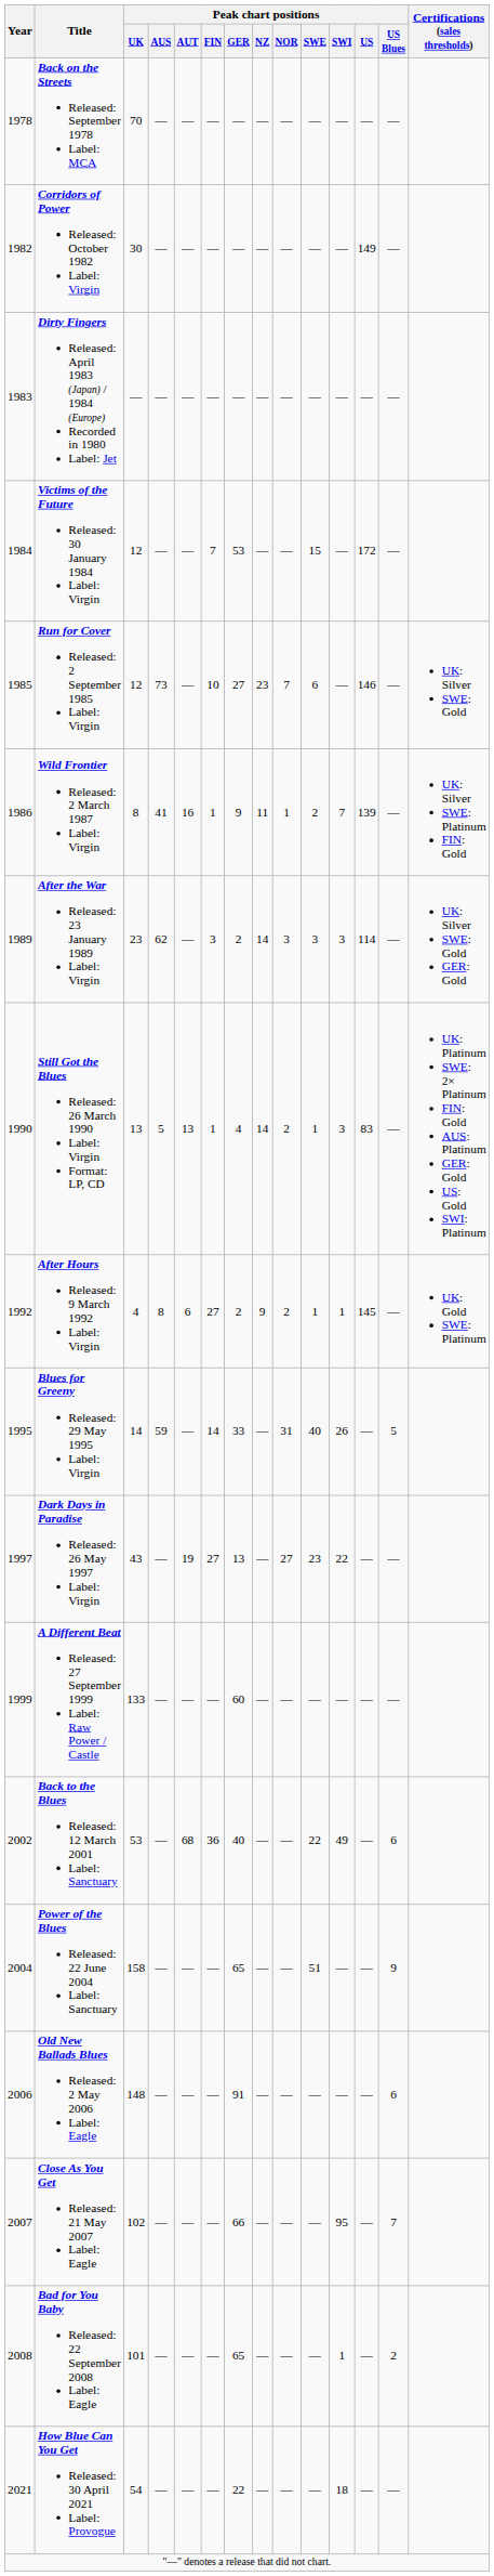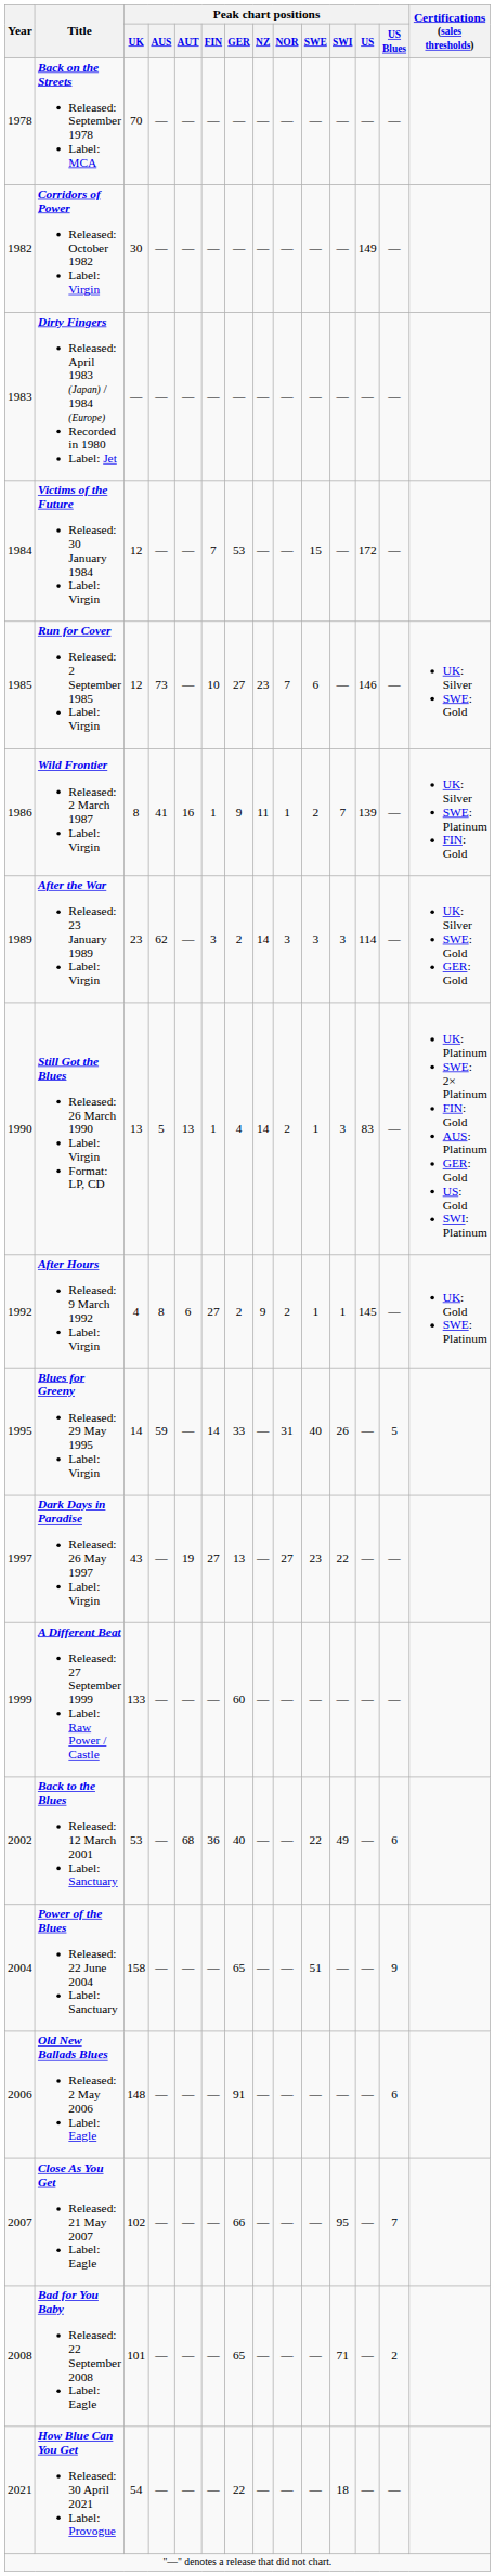Bad for You Baby Released: 22 September 2008 Label: Eagle | Peak chart positions / SWI: 1 -> 71
